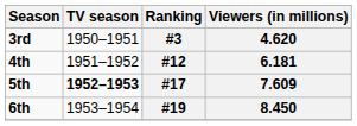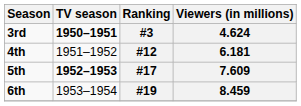#3 | TV season: normal -> bold
#3 | Viewers (in millions): 4.620 -> 4.624
#19 | Viewers (in millions): 8.450 -> 8.459
